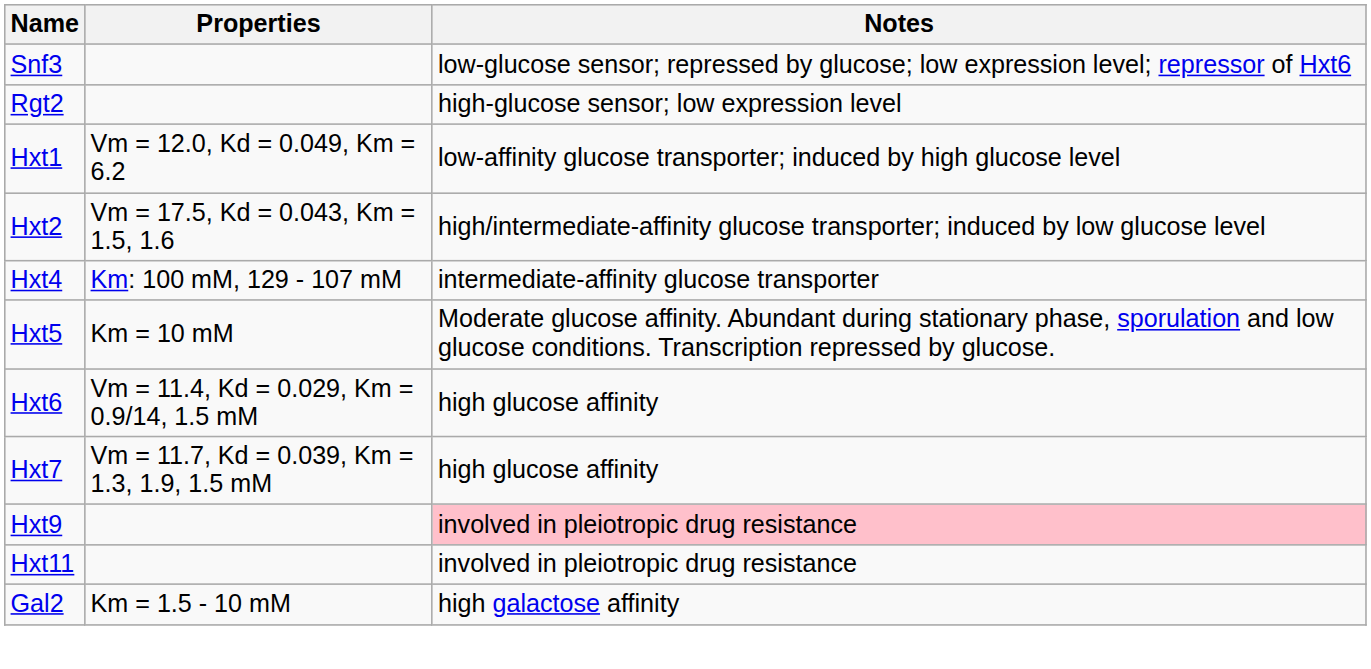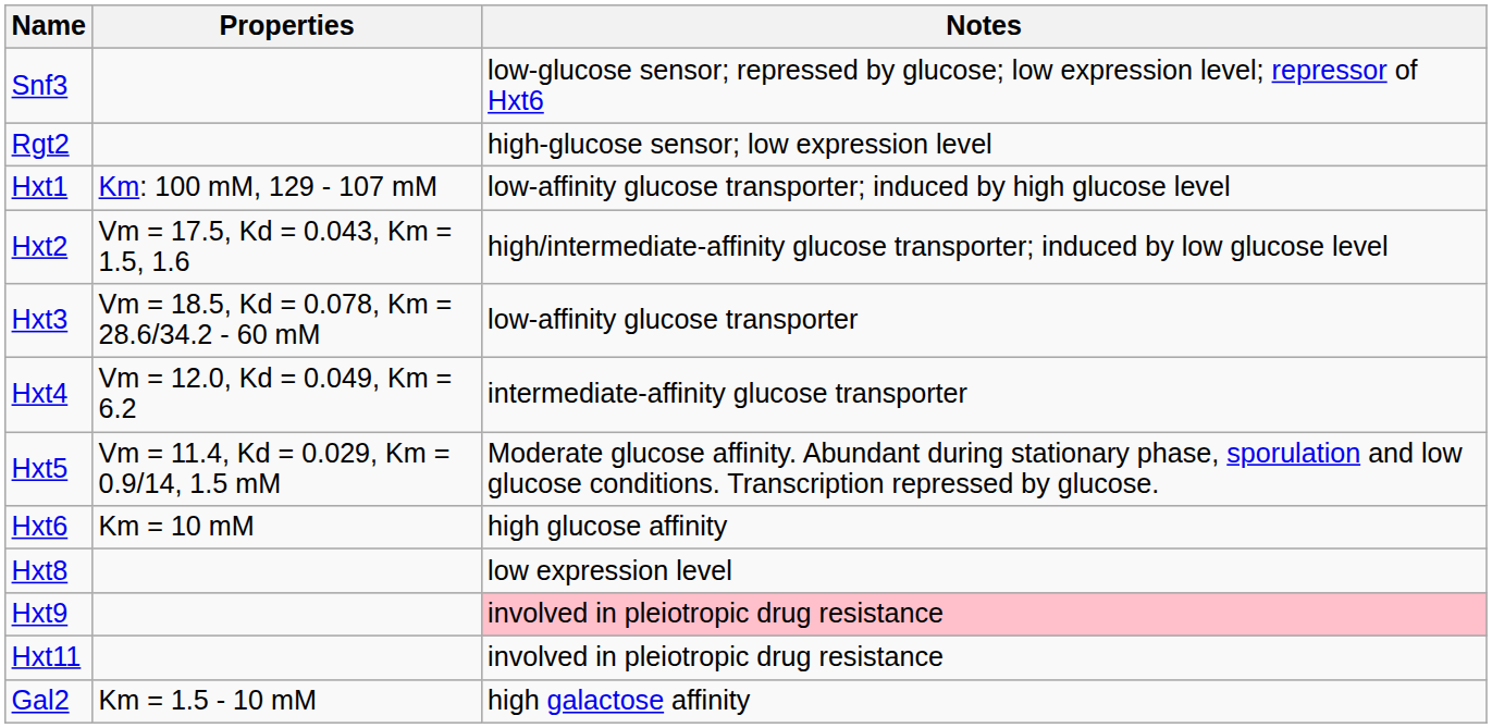Hxt1 | Properties: Vm = 12.0, Kd = 0.049, Km = 6.2 -> Km: 100 mM, 129 - 107 mM
+ row: Hxt3 | Vm = 18.5, Kd = 0.078, Km = 28.6/34.2 - 60 mM | low-affinity glucose transporter
Hxt4 | Properties: Km: 100 mM, 129 - 107 mM -> Vm = 12.0, Kd = 0.049, Km = 6.2
Hxt5 | Properties: Km = 10 mM -> Vm = 11.4, Kd = 0.029, Km = 0.9/14, 1.5 mM
Hxt6 | Properties: Vm = 11.4, Kd = 0.029, Km = 0.9/14, 1.5 mM -> Km = 10 mM
- row: Hxt7 | Vm = 11.7, Kd = 0.039, Km = 1.3, 1.9, 1.5 mM | high glucose affinity
+ row: Hxt8 | low expression level
